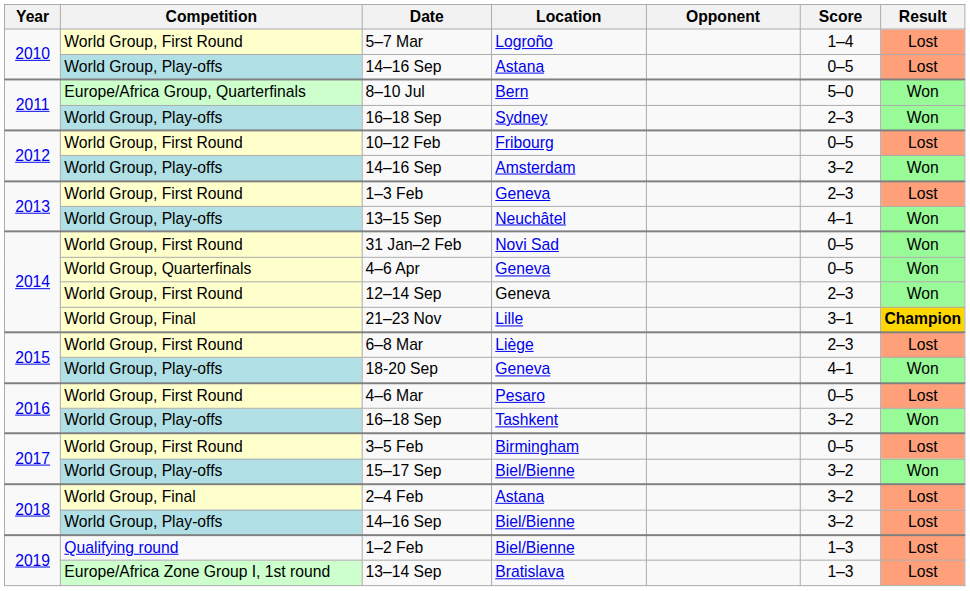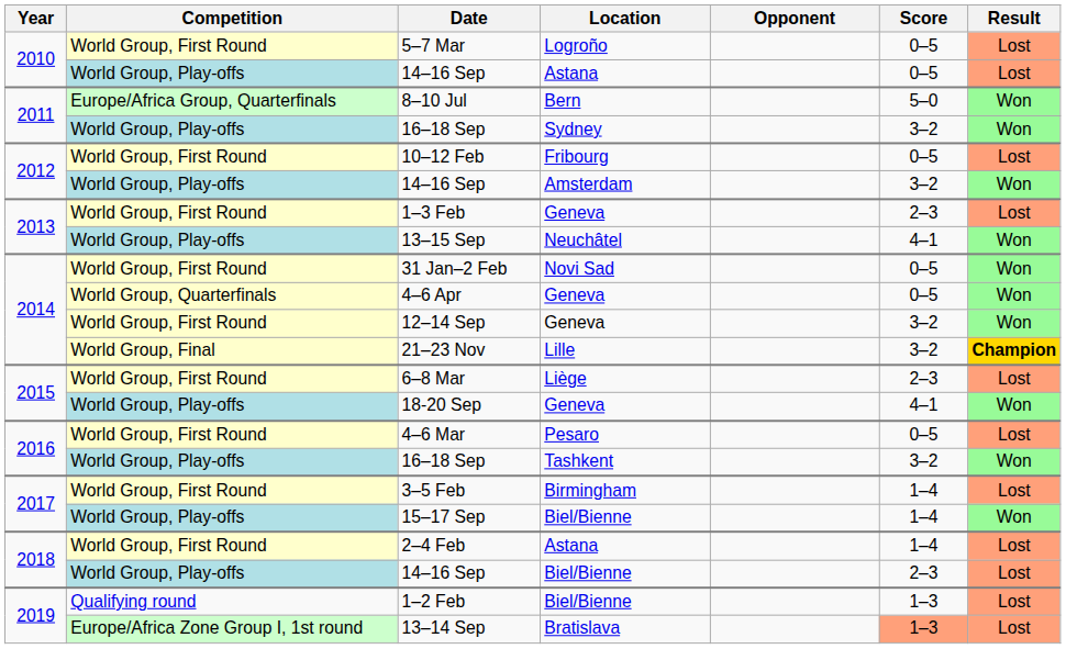5–7 Mar | Score: 1–4 -> 0–5
16–18 Sep / Sydney | Score: 2–3 -> 3–2
12–14 Sep | Score: 2–3 -> 3–2
21–23 Nov | Score: 3–1 -> 3–2
3–5 Feb | Score: 0–5 -> 1–4
15–17 Sep | Score: 3–2 -> 1–4
2–4 Feb | Competition: World Group, Final -> World Group, First Round
2–4 Feb | Score: 3–2 -> 1–4
14–16 Sep / Biel/Bienne | Score: 3–2 -> 2–3
13–14 Sep | Score: no background -> lightsalmon background
